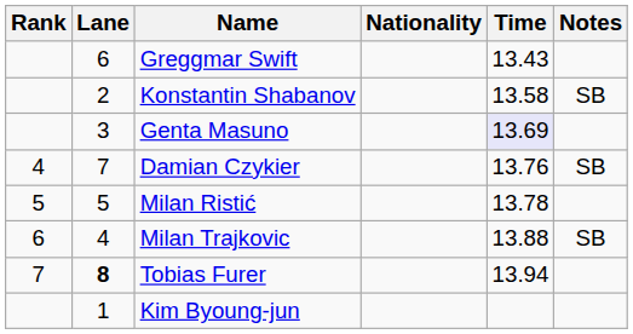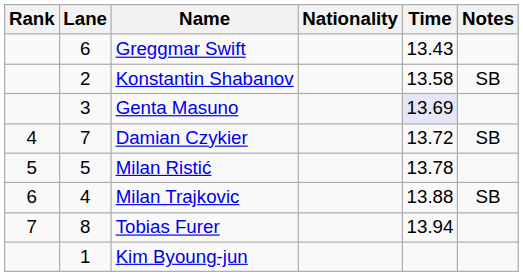Damian Czykier | Time: 13.76 -> 13.72
Tobias Furer | Lane: bold -> normal
